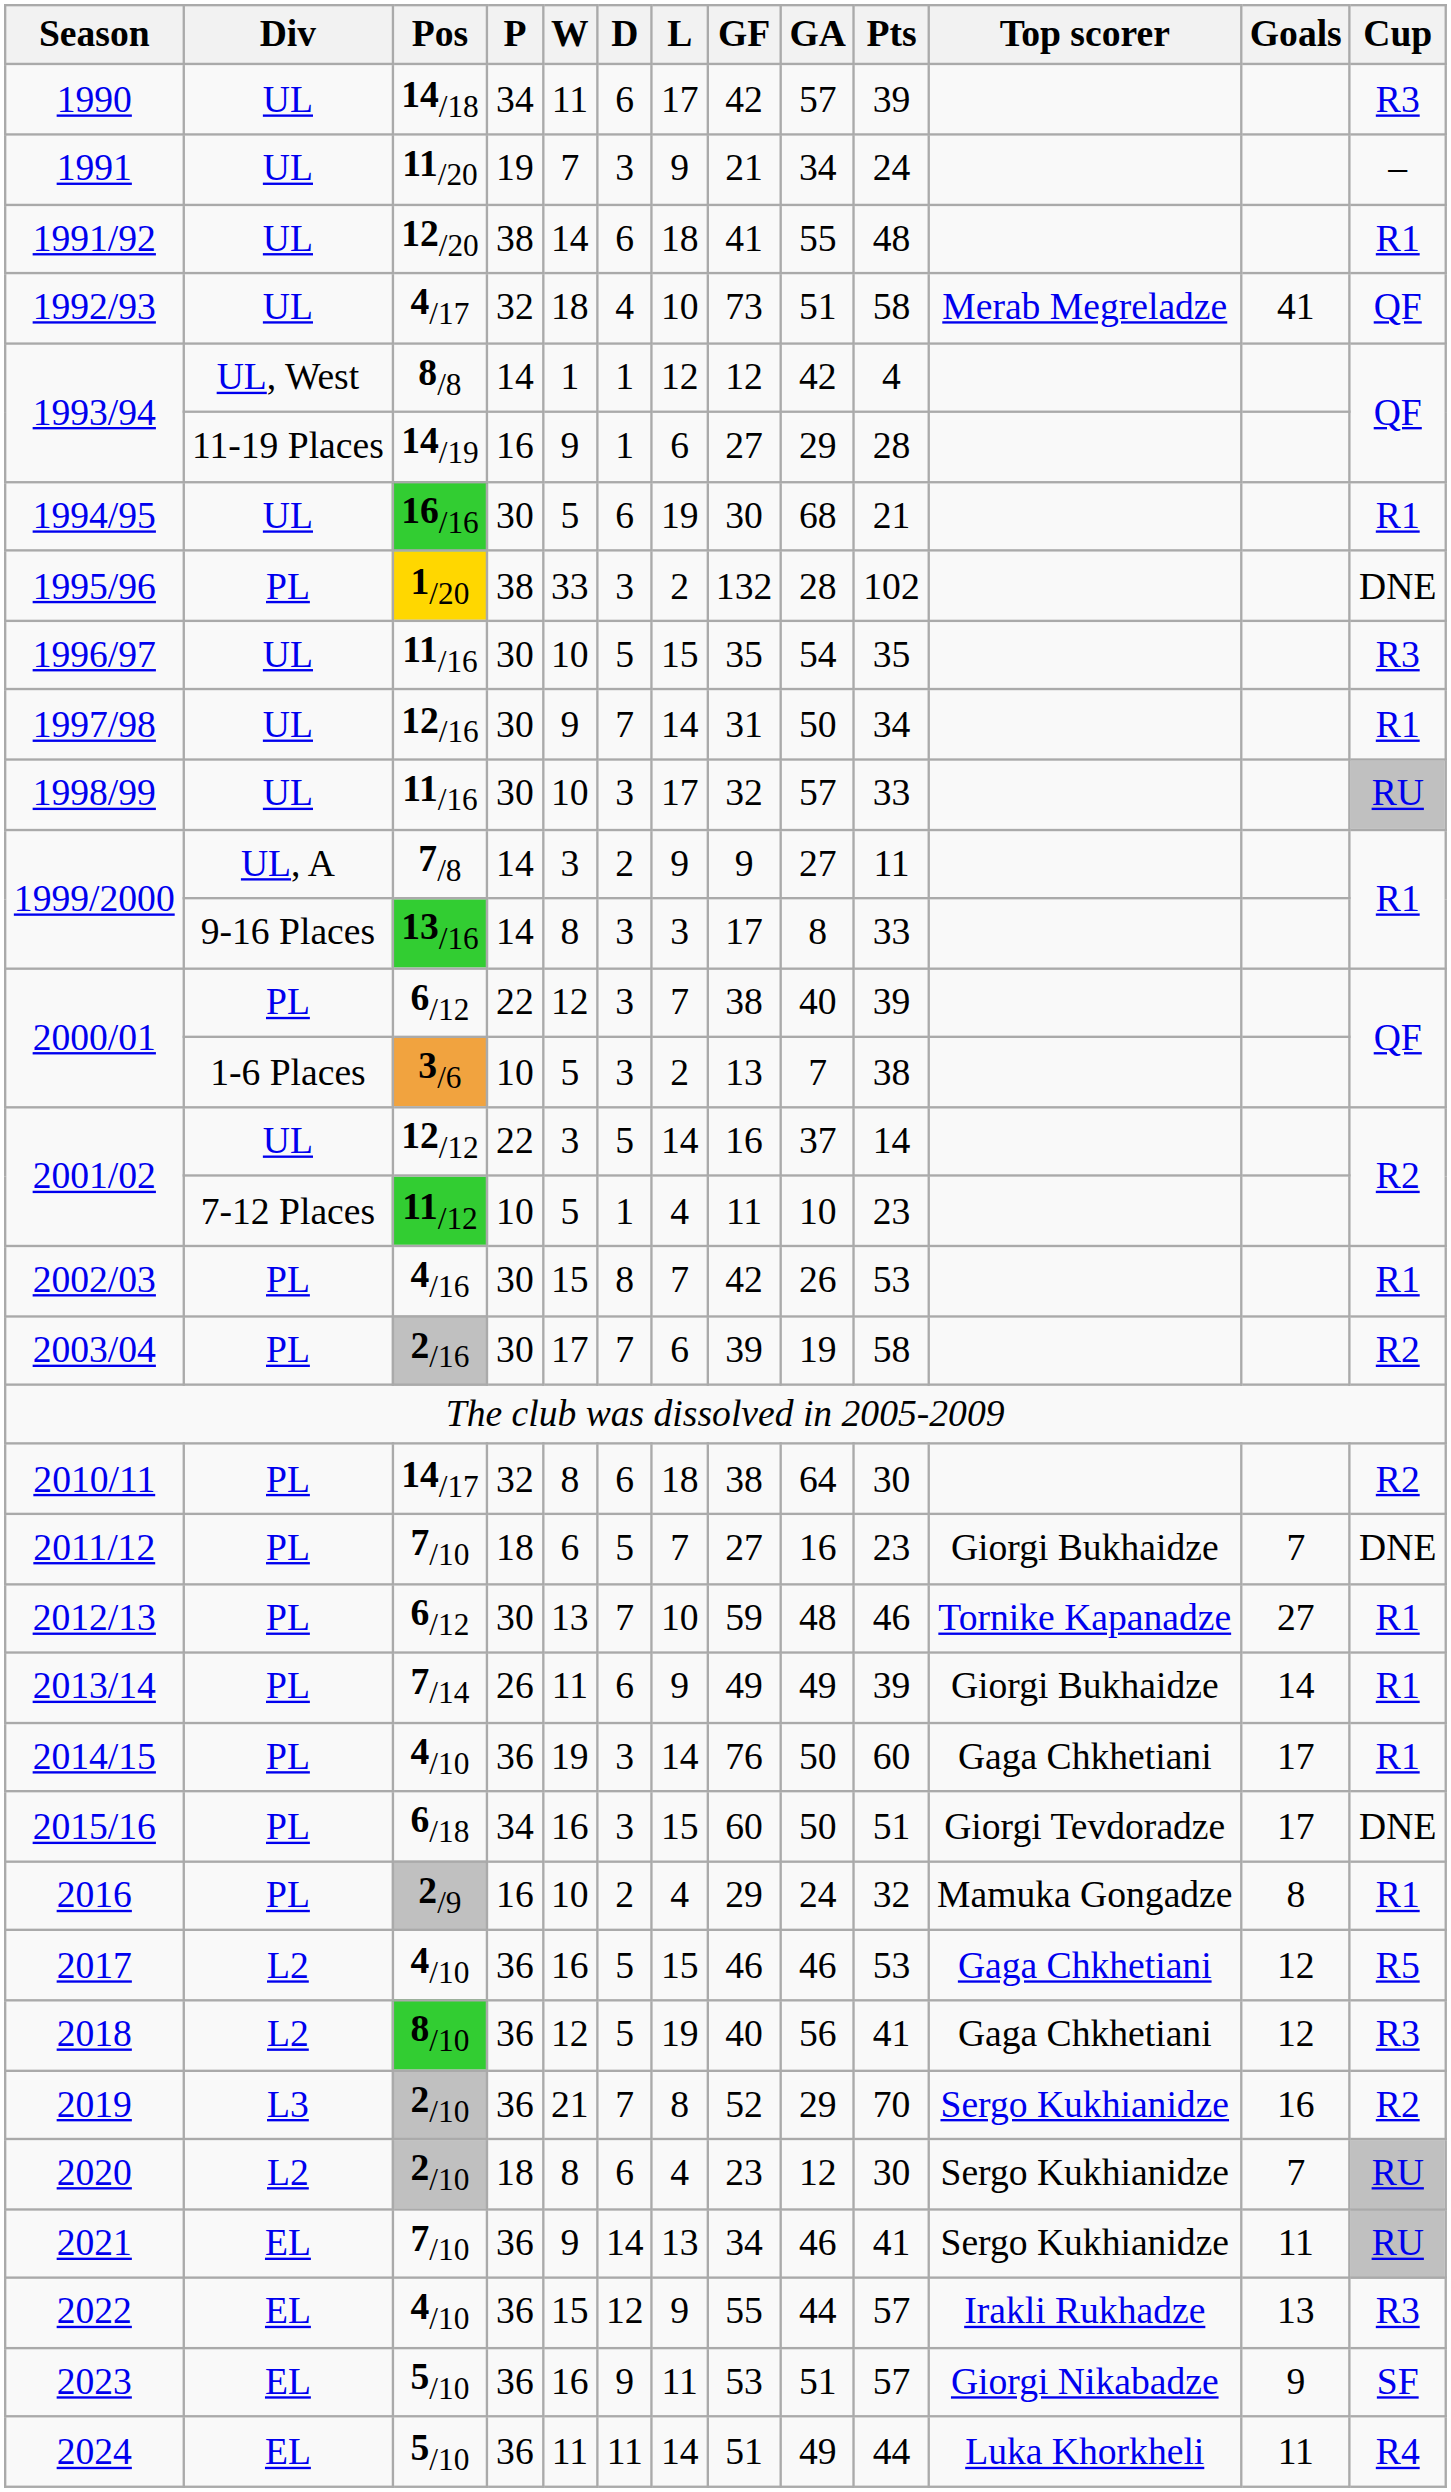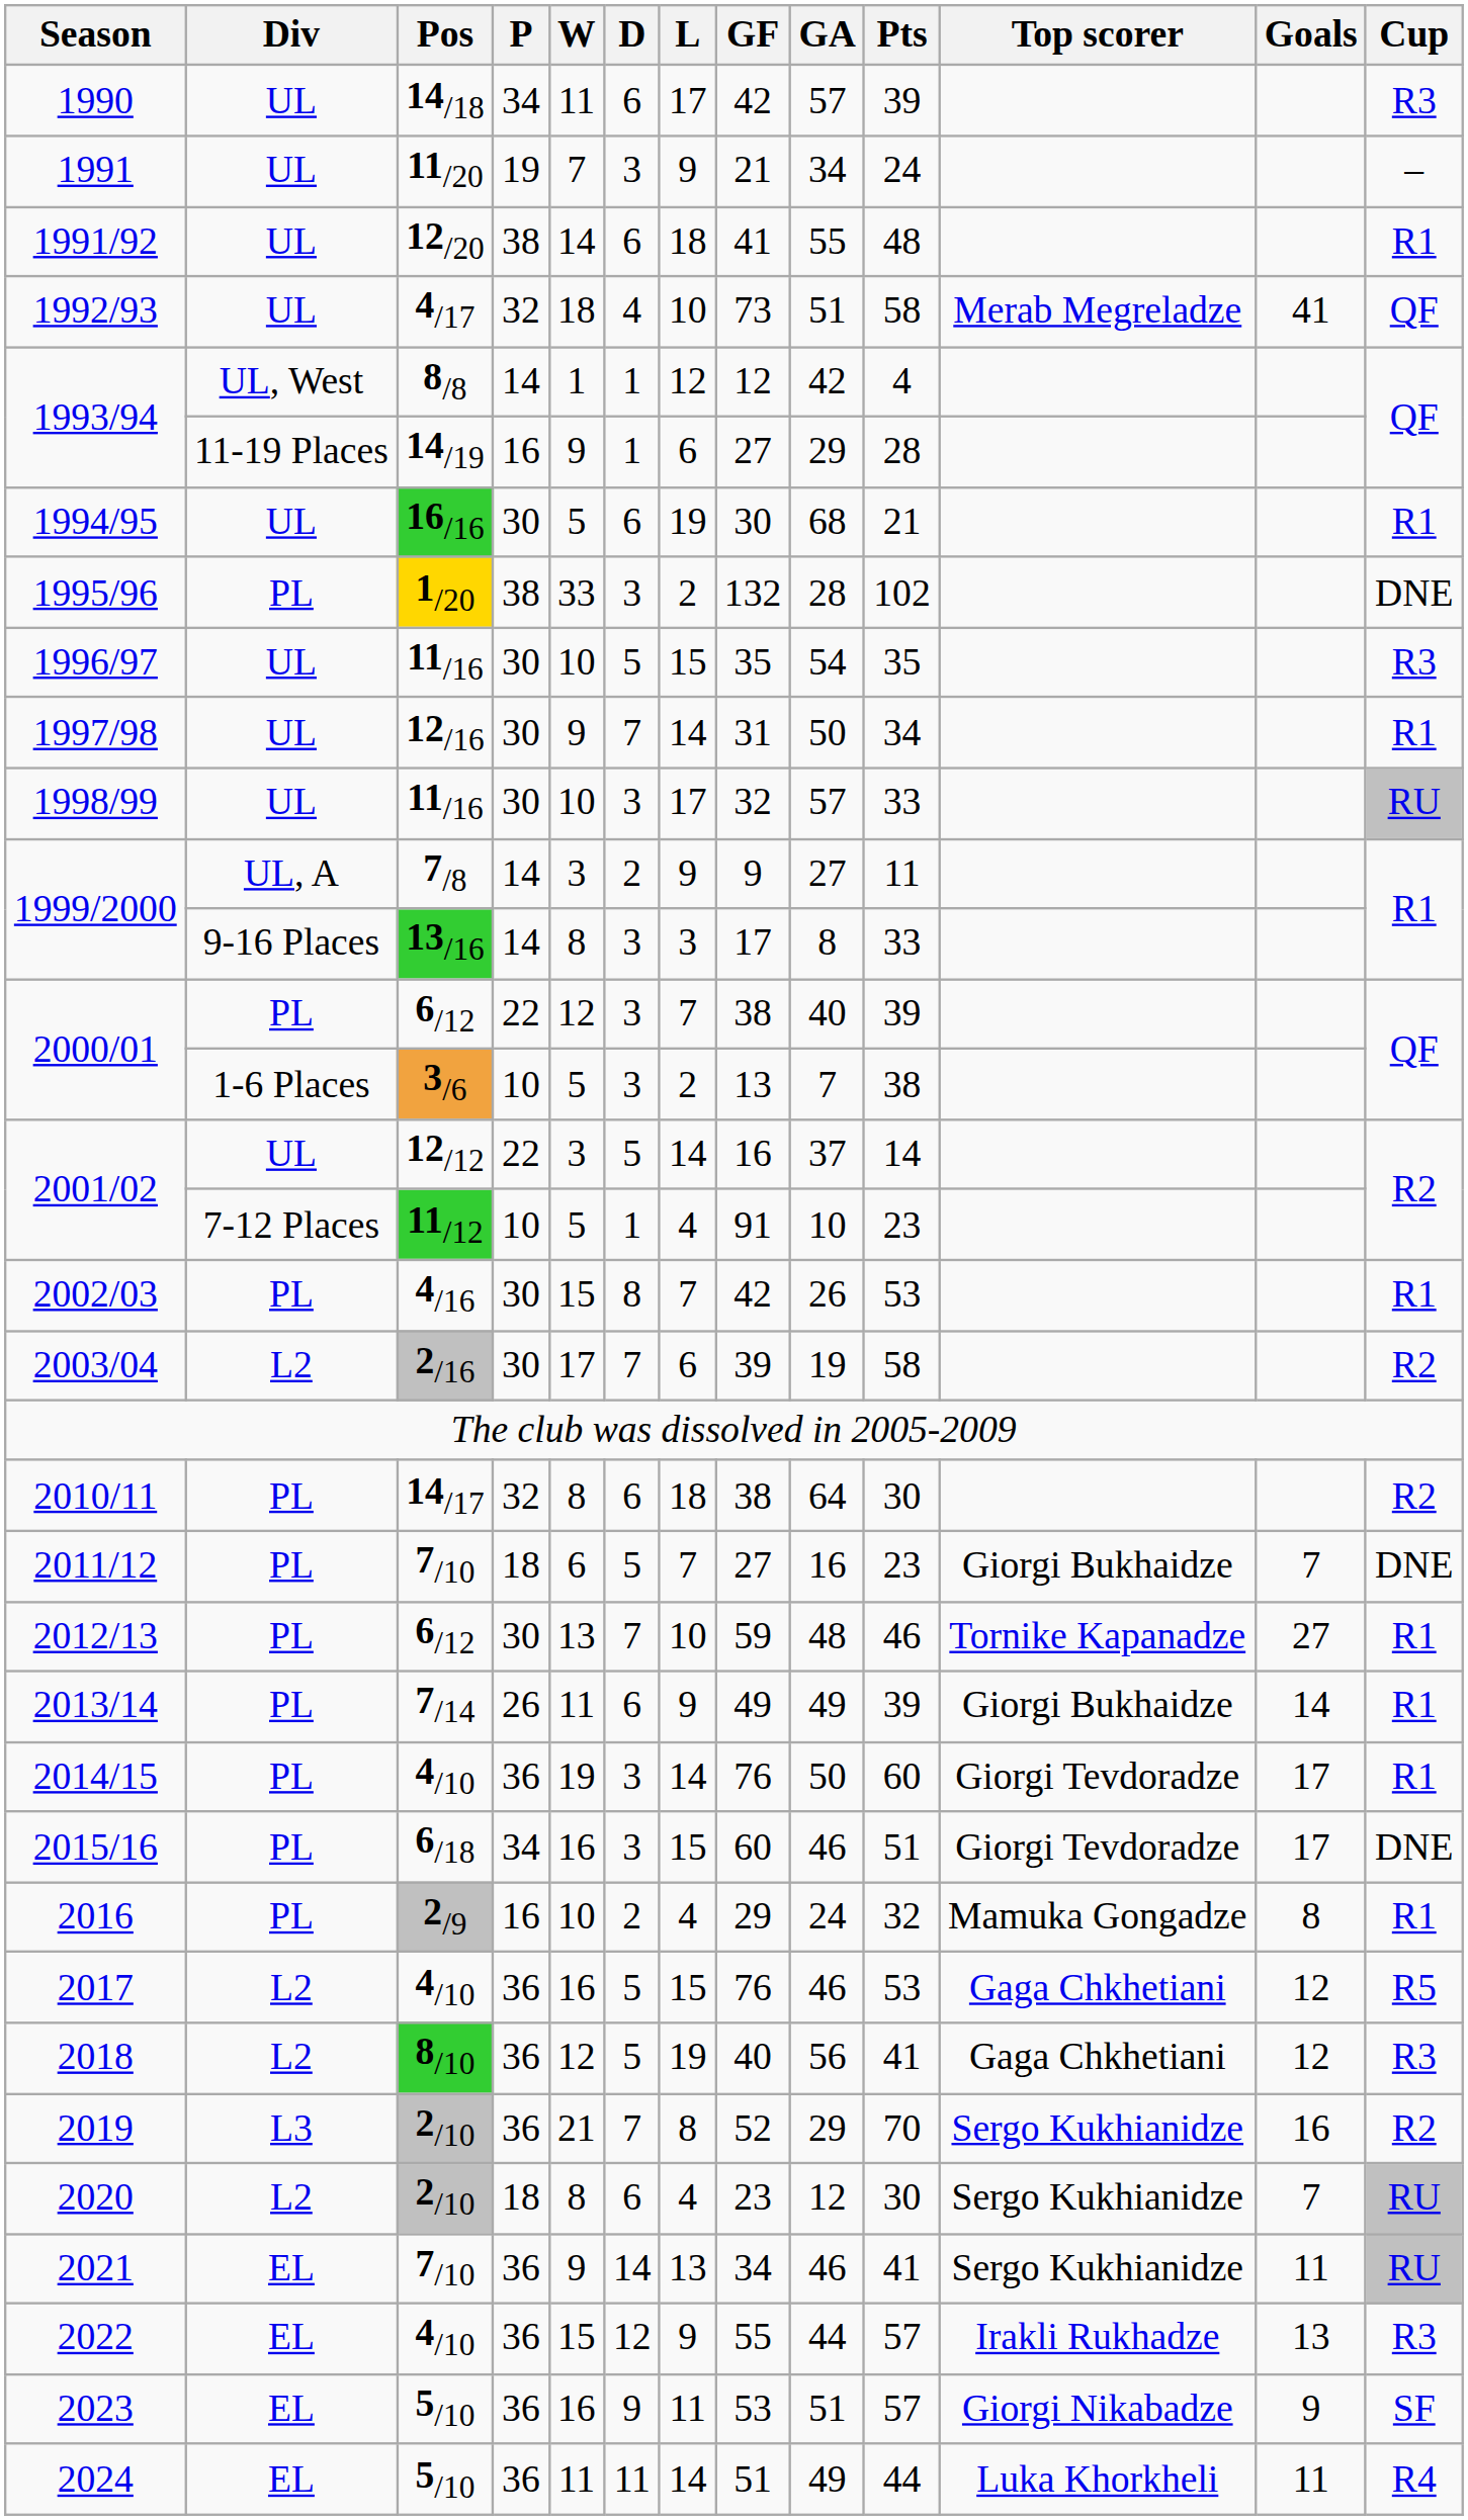2001/02 / 11/12 | GF: 11 -> 91
2003/04 | Div: PL -> L2
2014/15 | Top scorer: Gaga Chkhetiani -> Giorgi Tevdoradze
2015/16 | GA: 50 -> 46
2017 | GF: 46 -> 76
